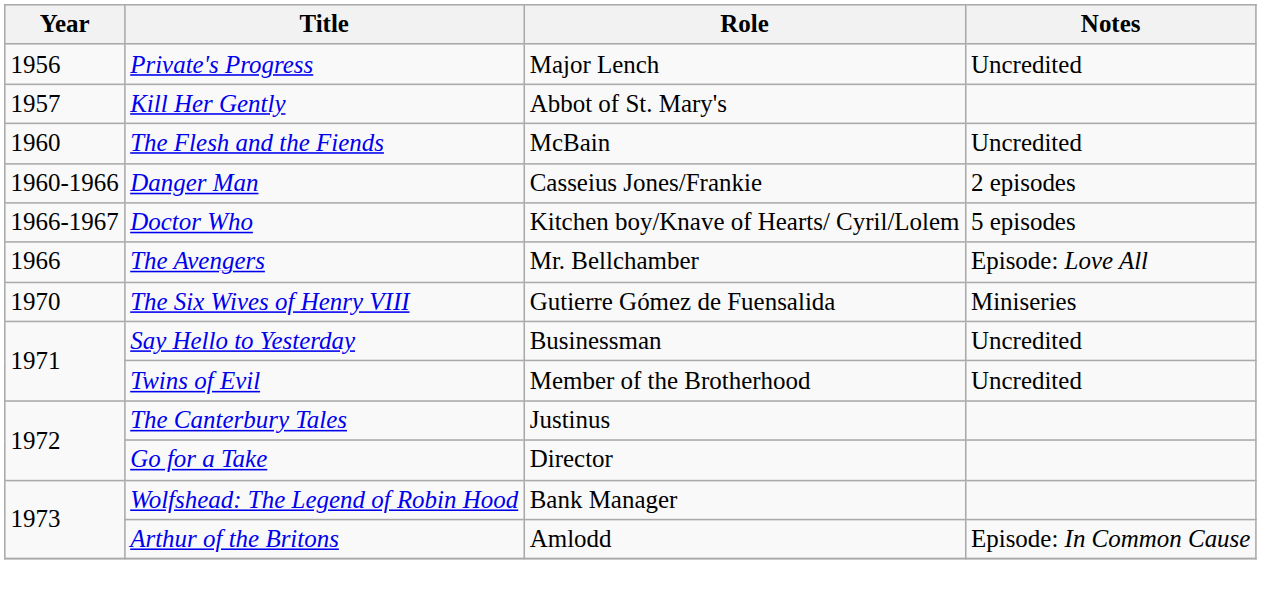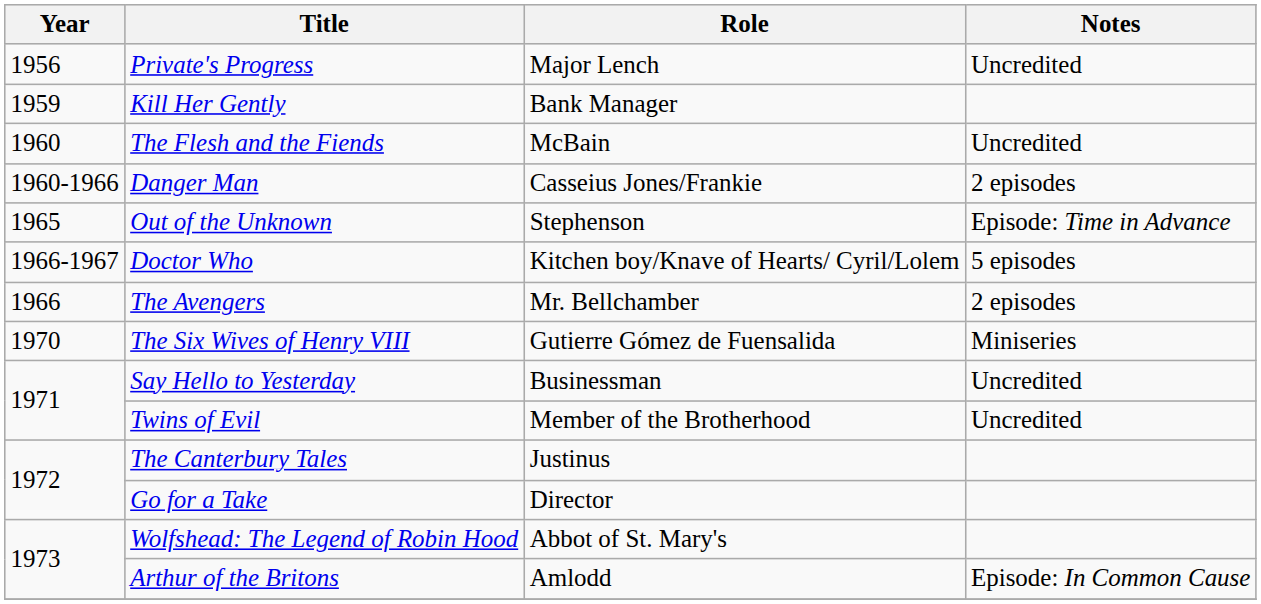Kill Her Gently | Year: 1957 -> 1959
Kill Her Gently | Role: Abbot of St. Mary's -> Bank Manager
+ row: 1965 | Out of the Unknown | Stephenson | Episode: Time in Advance
The Avengers | Notes: Episode: Love All -> 2 episodes
Wolfshead: The Legend of Robin Hood | Role: Bank Manager -> Abbot of St. Mary's
